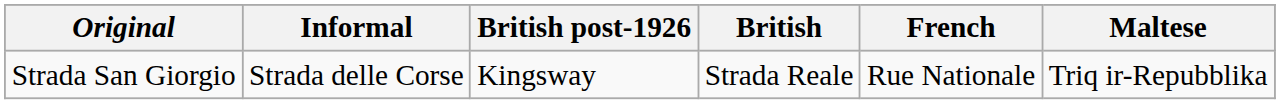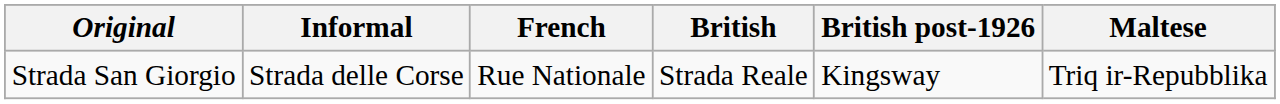columns swapped: French <-> British post-1926
